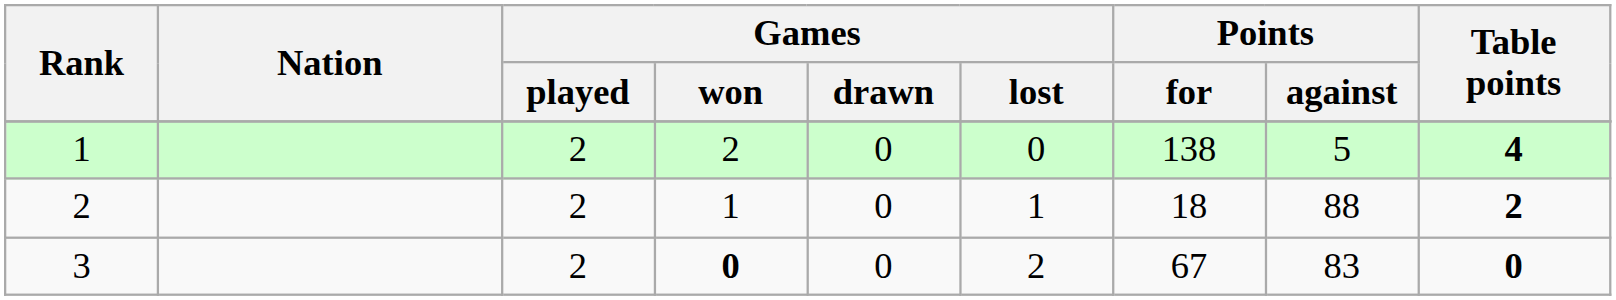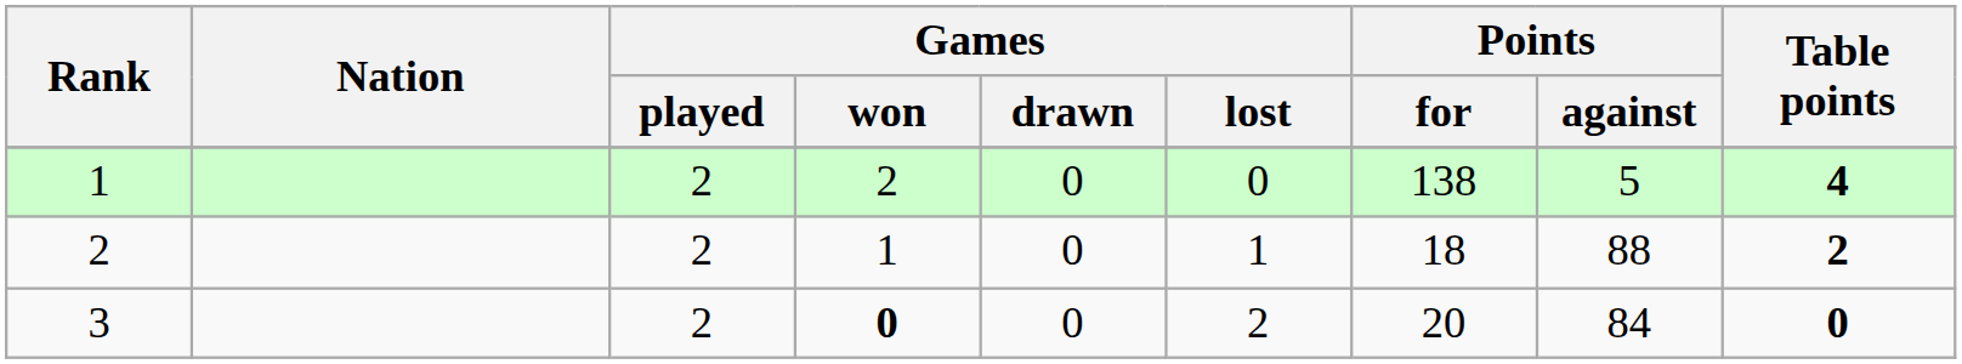3 | Points / for: 67 -> 20
3 | Points / against: 83 -> 84
